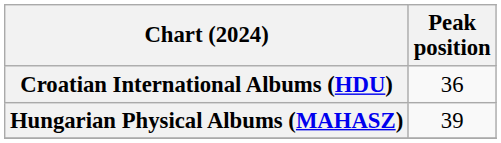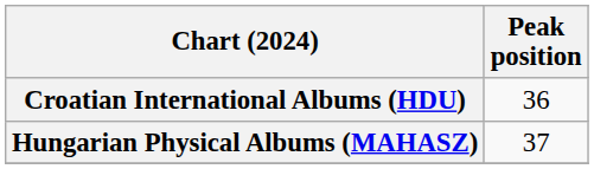Hungarian Physical Albums (MAHASZ) | Peak position: 39 -> 37
